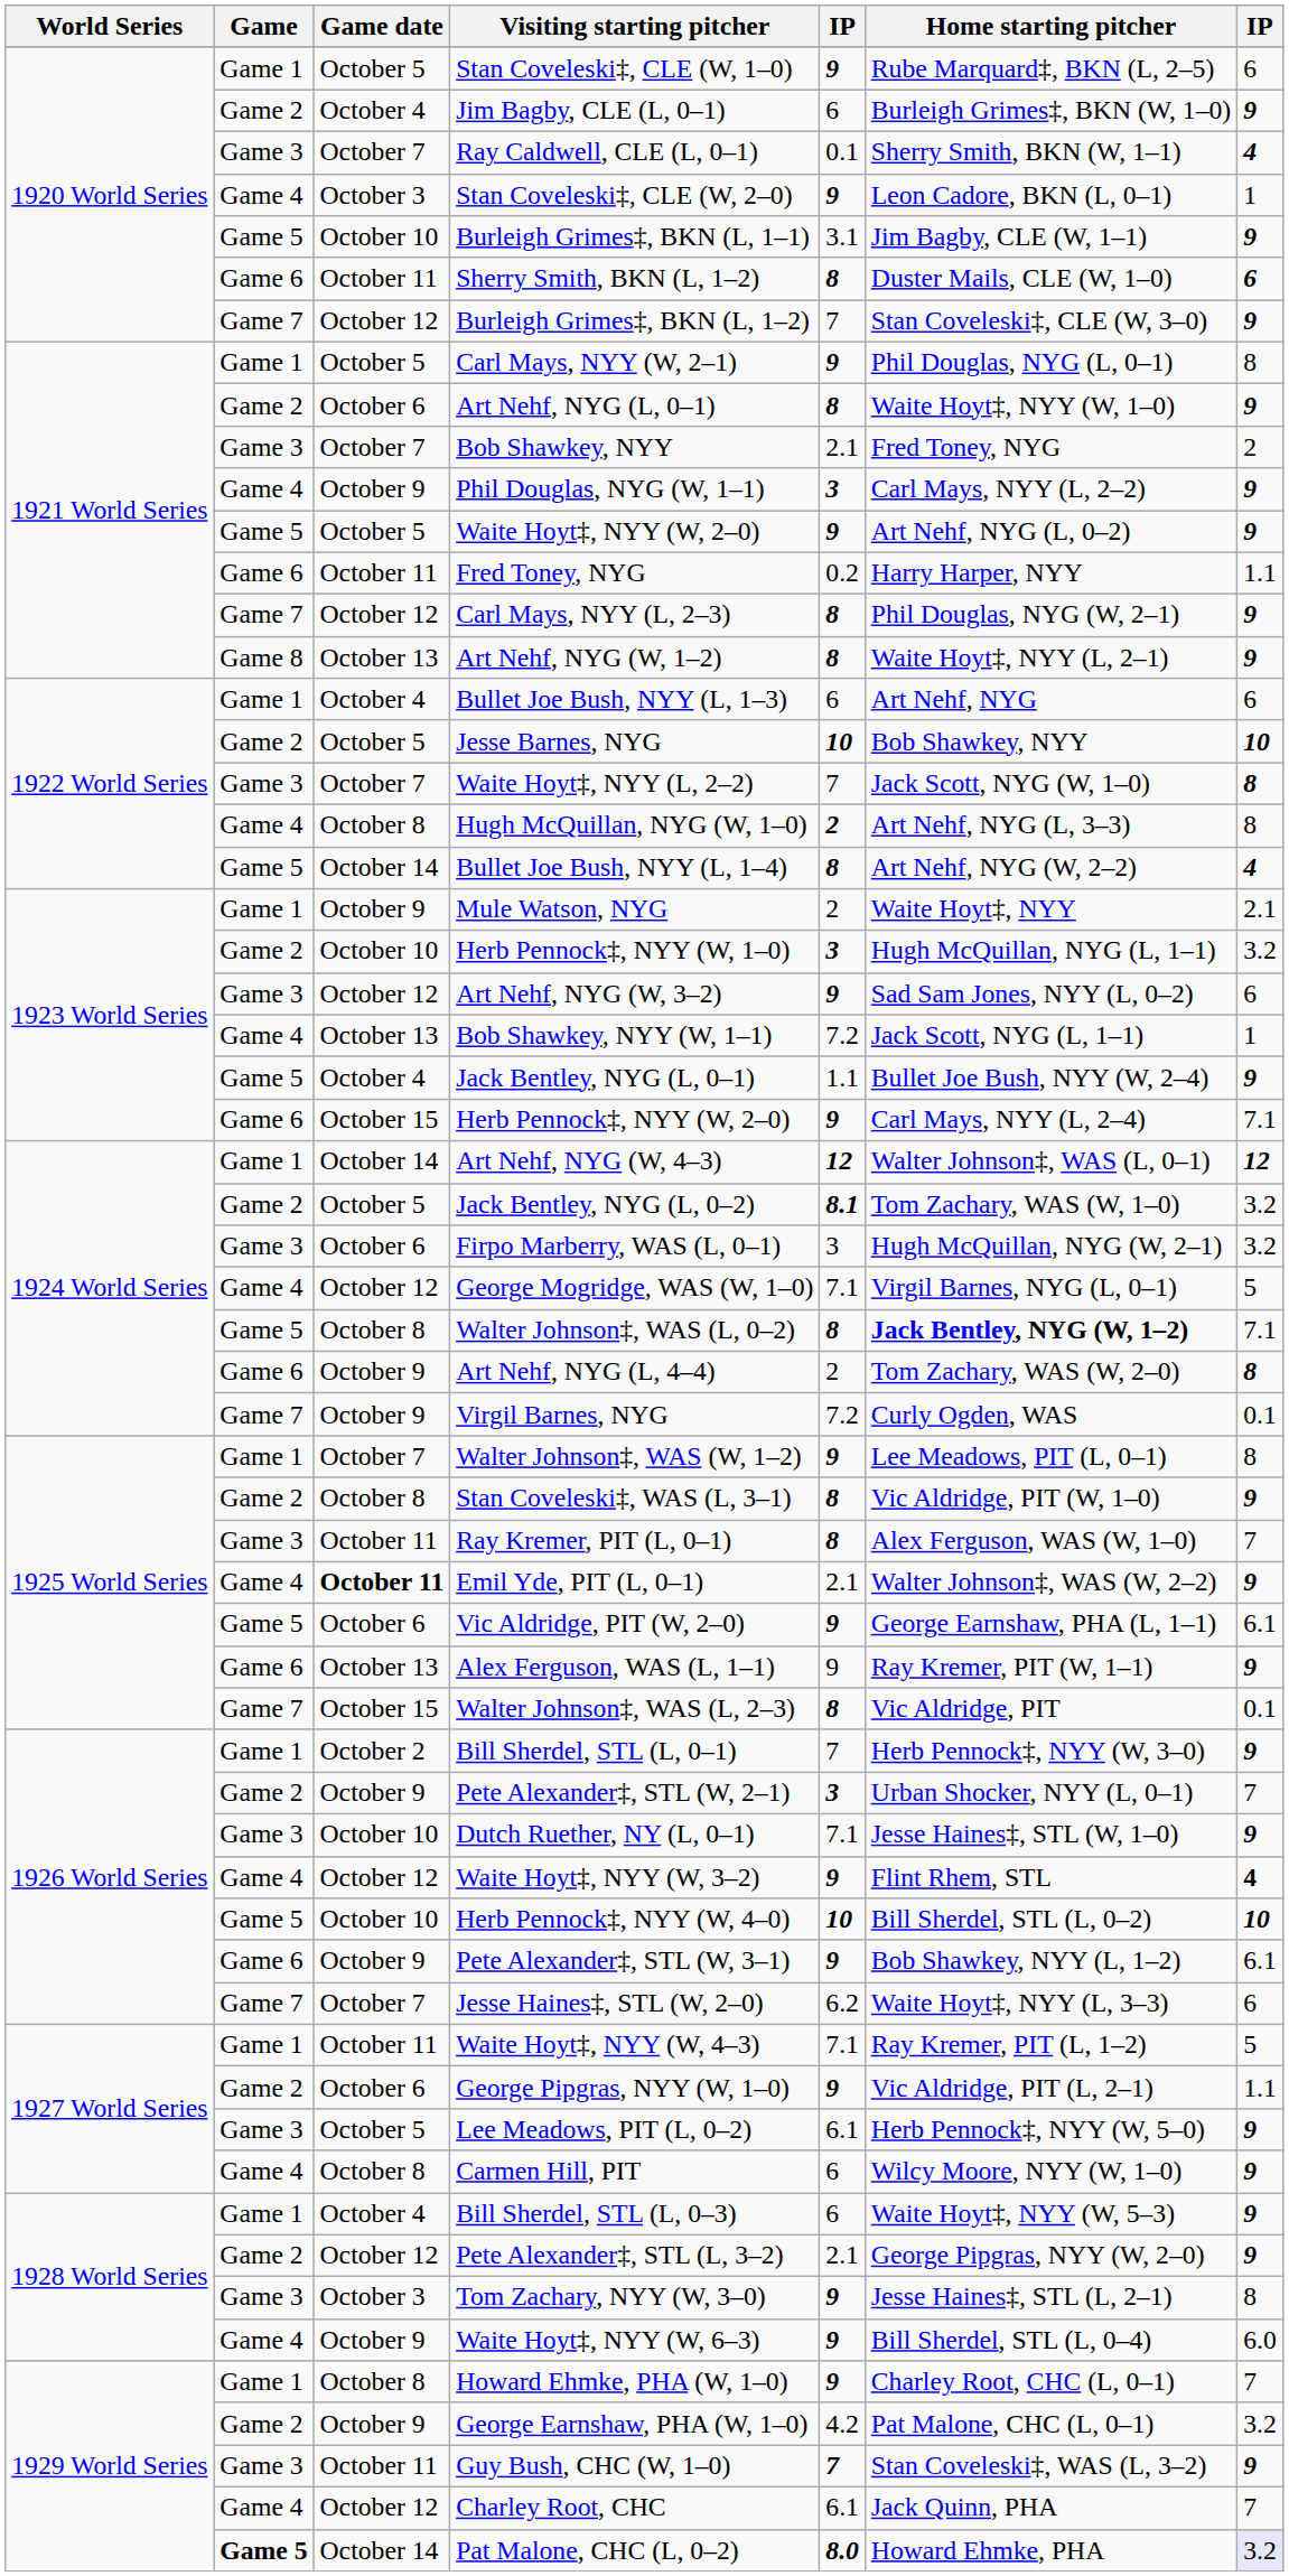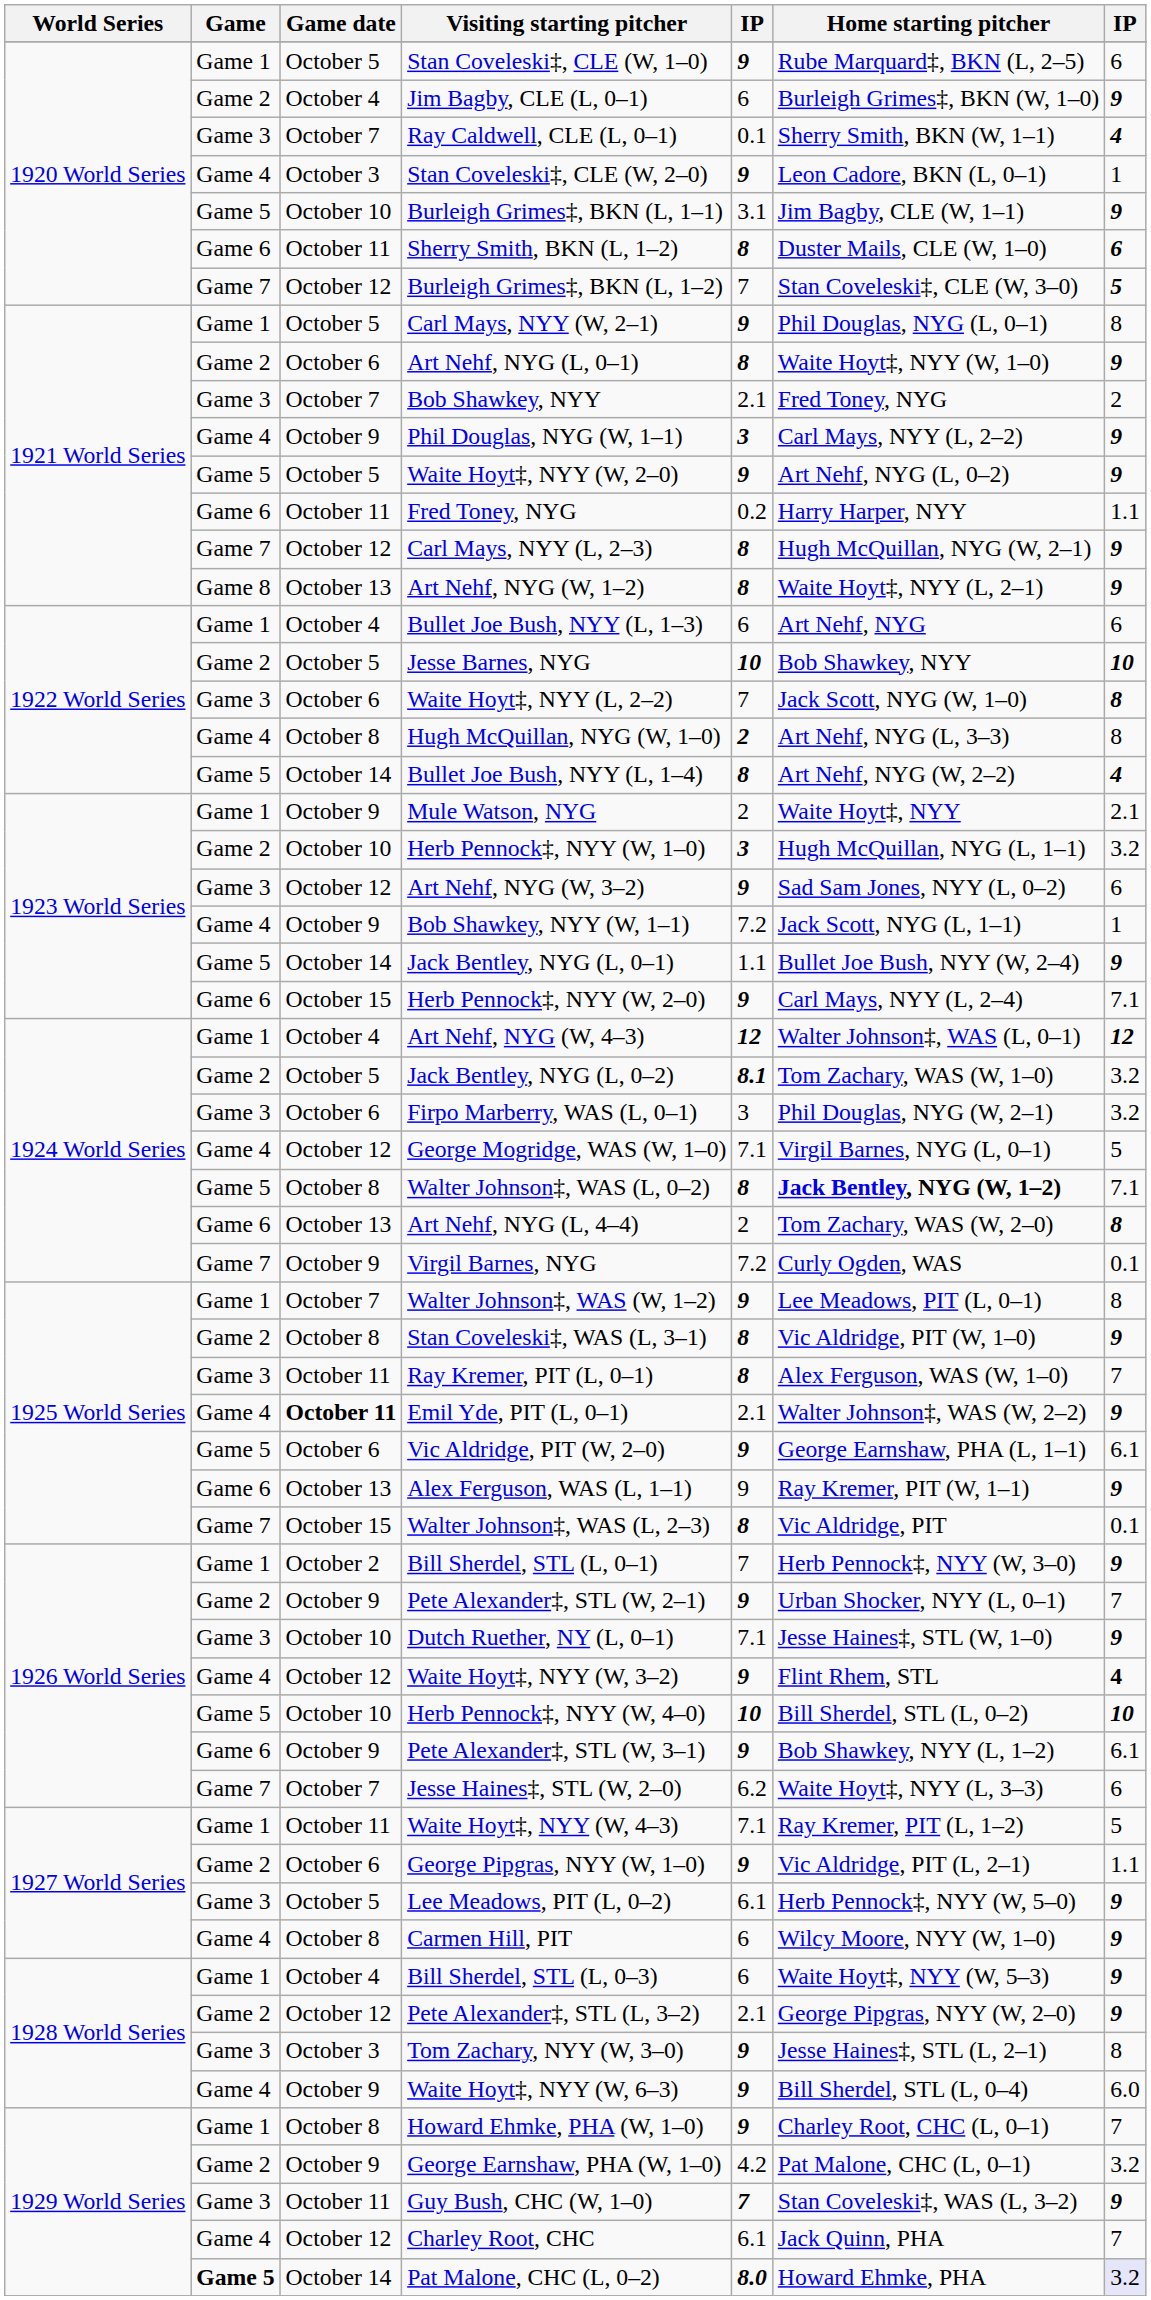Burleigh Grimes‡, BKN (L, 1–2) | column 7: 9 -> 5
Carl Mays, NYY (L, 2–3) | Home starting pitcher: Phil Douglas, NYG (W, 2–1) -> Hugh McQuillan, NYG (W, 2–1)
Waite Hoyt‡, NYY (L, 2–2) | Game date: October 7 -> October 6
Bob Shawkey, NYY (W, 1–1) | Game date: October 13 -> October 9
Jack Bentley, NYG (L, 0–1) | Game date: October 4 -> October 14
Art Nehf, NYG (W, 4–3) | Game date: October 14 -> October 4
Firpo Marberry, WAS (L, 0–1) | Home starting pitcher: Hugh McQuillan, NYG (W, 2–1) -> Phil Douglas, NYG (W, 2–1)
Art Nehf, NYG (L, 4–4) | Game date: October 9 -> October 13
Pete Alexander‡, STL (W, 2–1) | column 5: 3 -> 9
